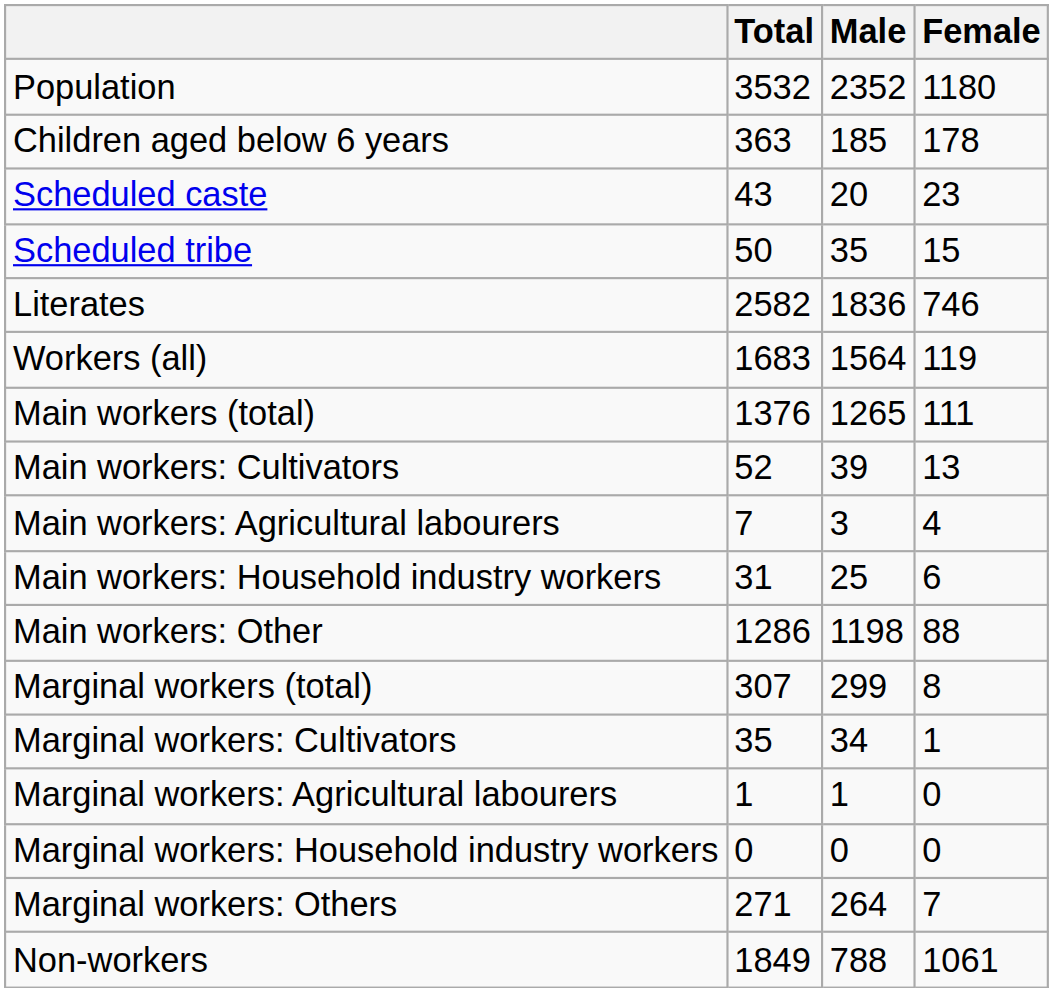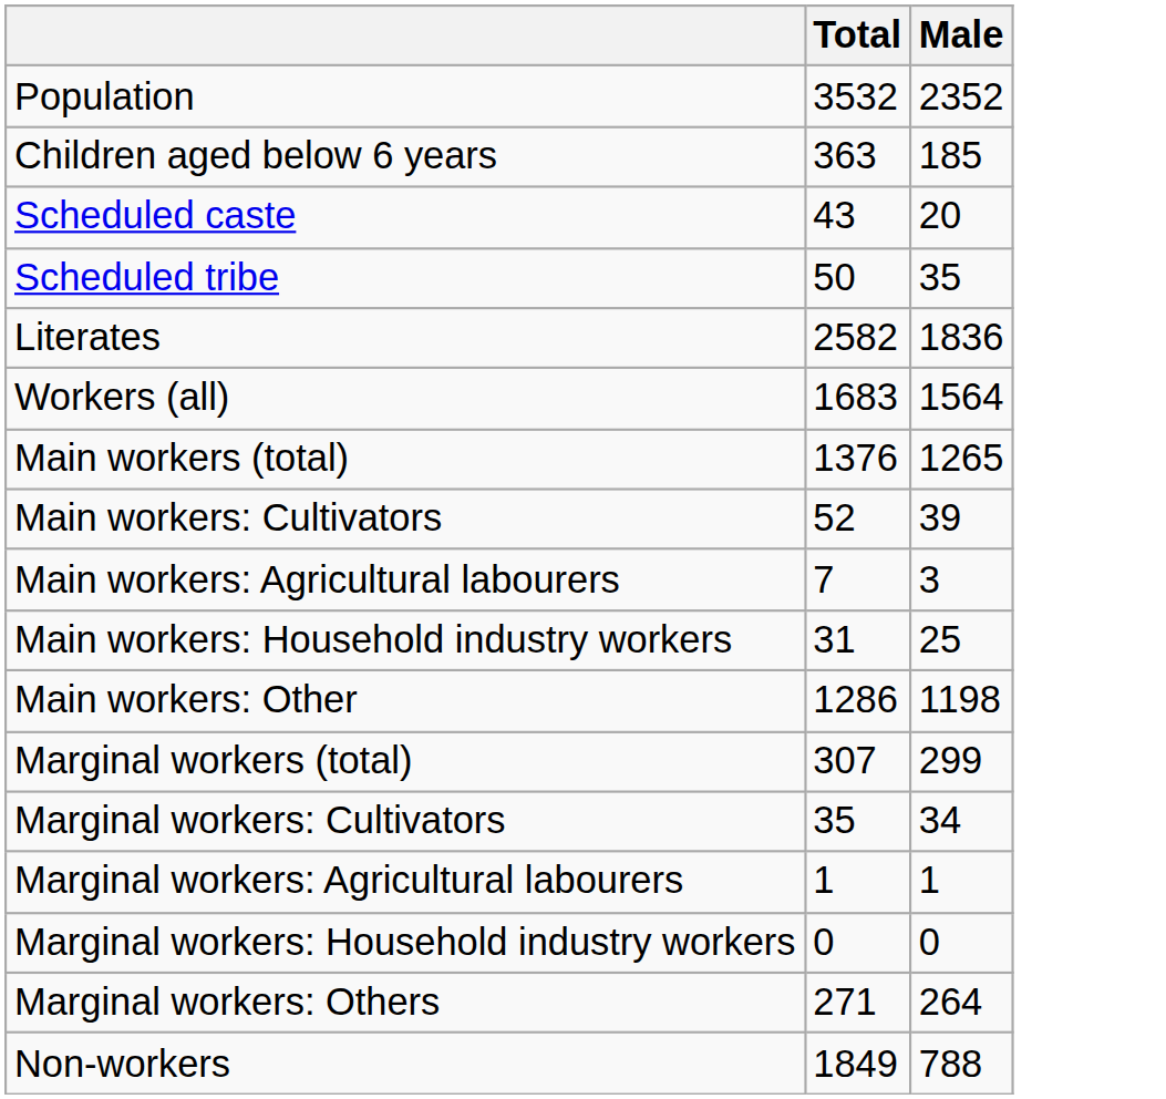- column: Female | 1180 | 178 | 23 | 15 | 746 | 119 | 111 | 13 | 4 | 6 | 88 | 8 | 1 | 0 | 0 | 7 | 1061
